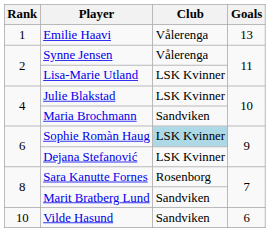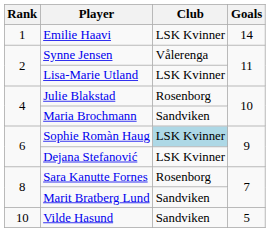Emilie Haavi | Club: Vålerenga -> LSK Kvinner
Emilie Haavi | Goals: 13 -> 14
Julie Blakstad | Club: LSK Kvinner -> Rosenborg
Vilde Hasund | Goals: 6 -> 5
